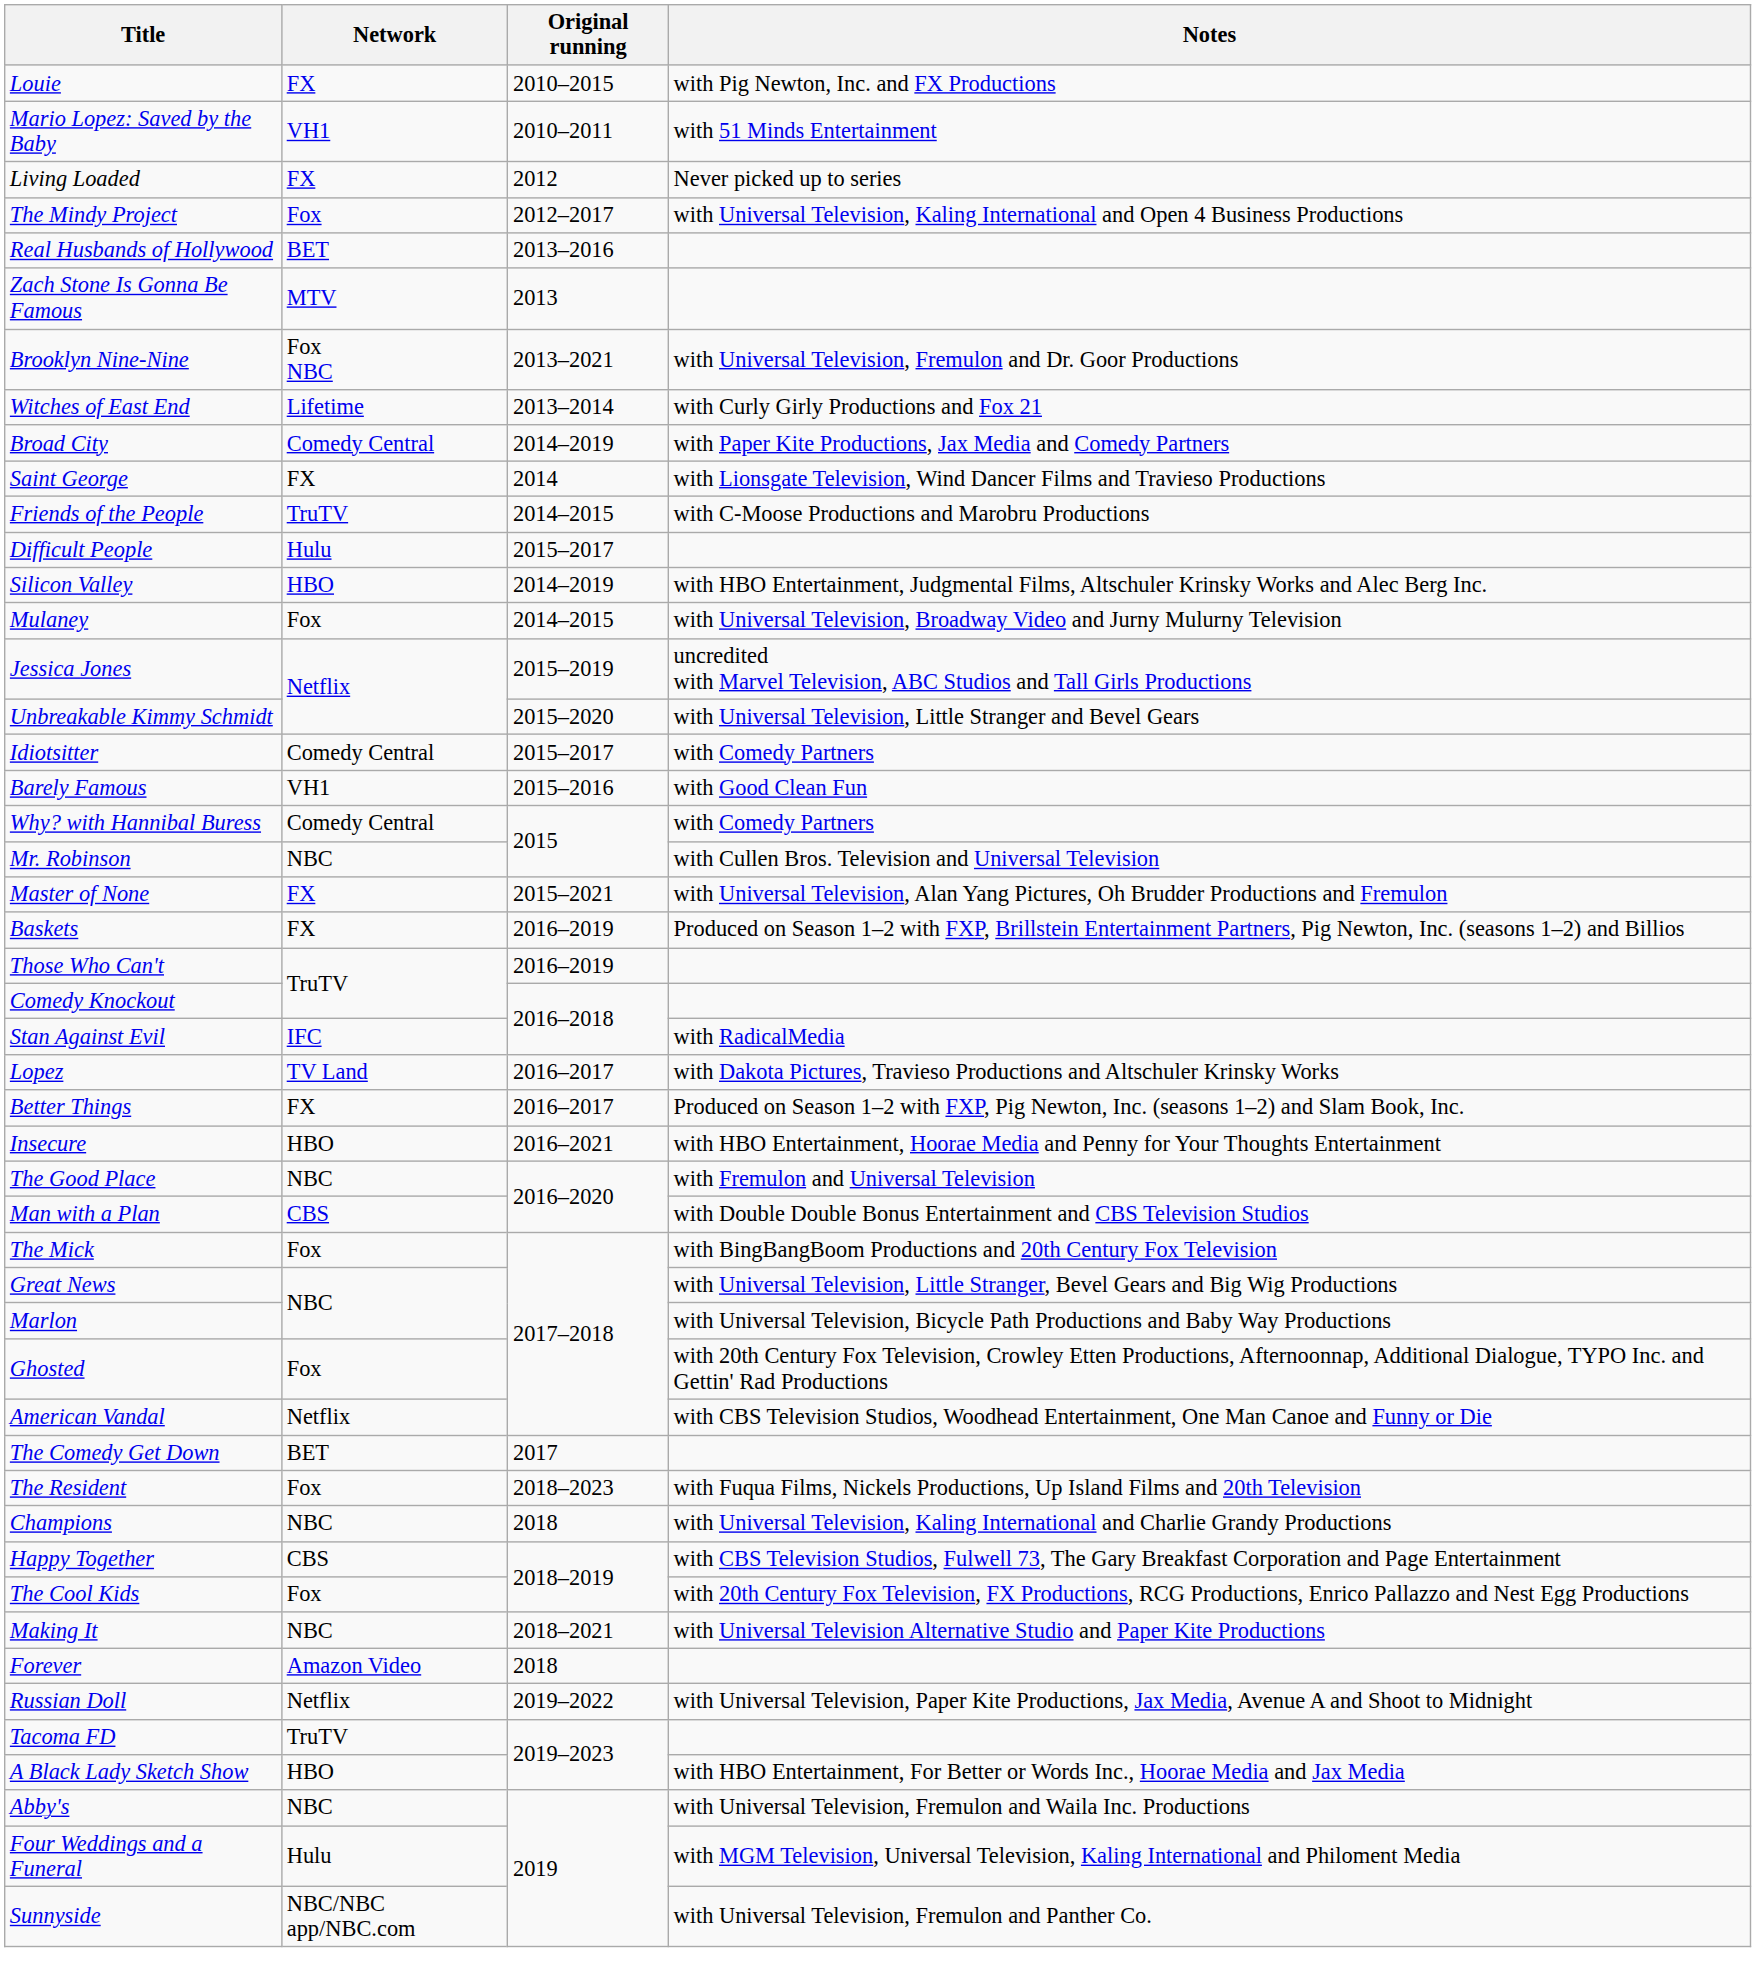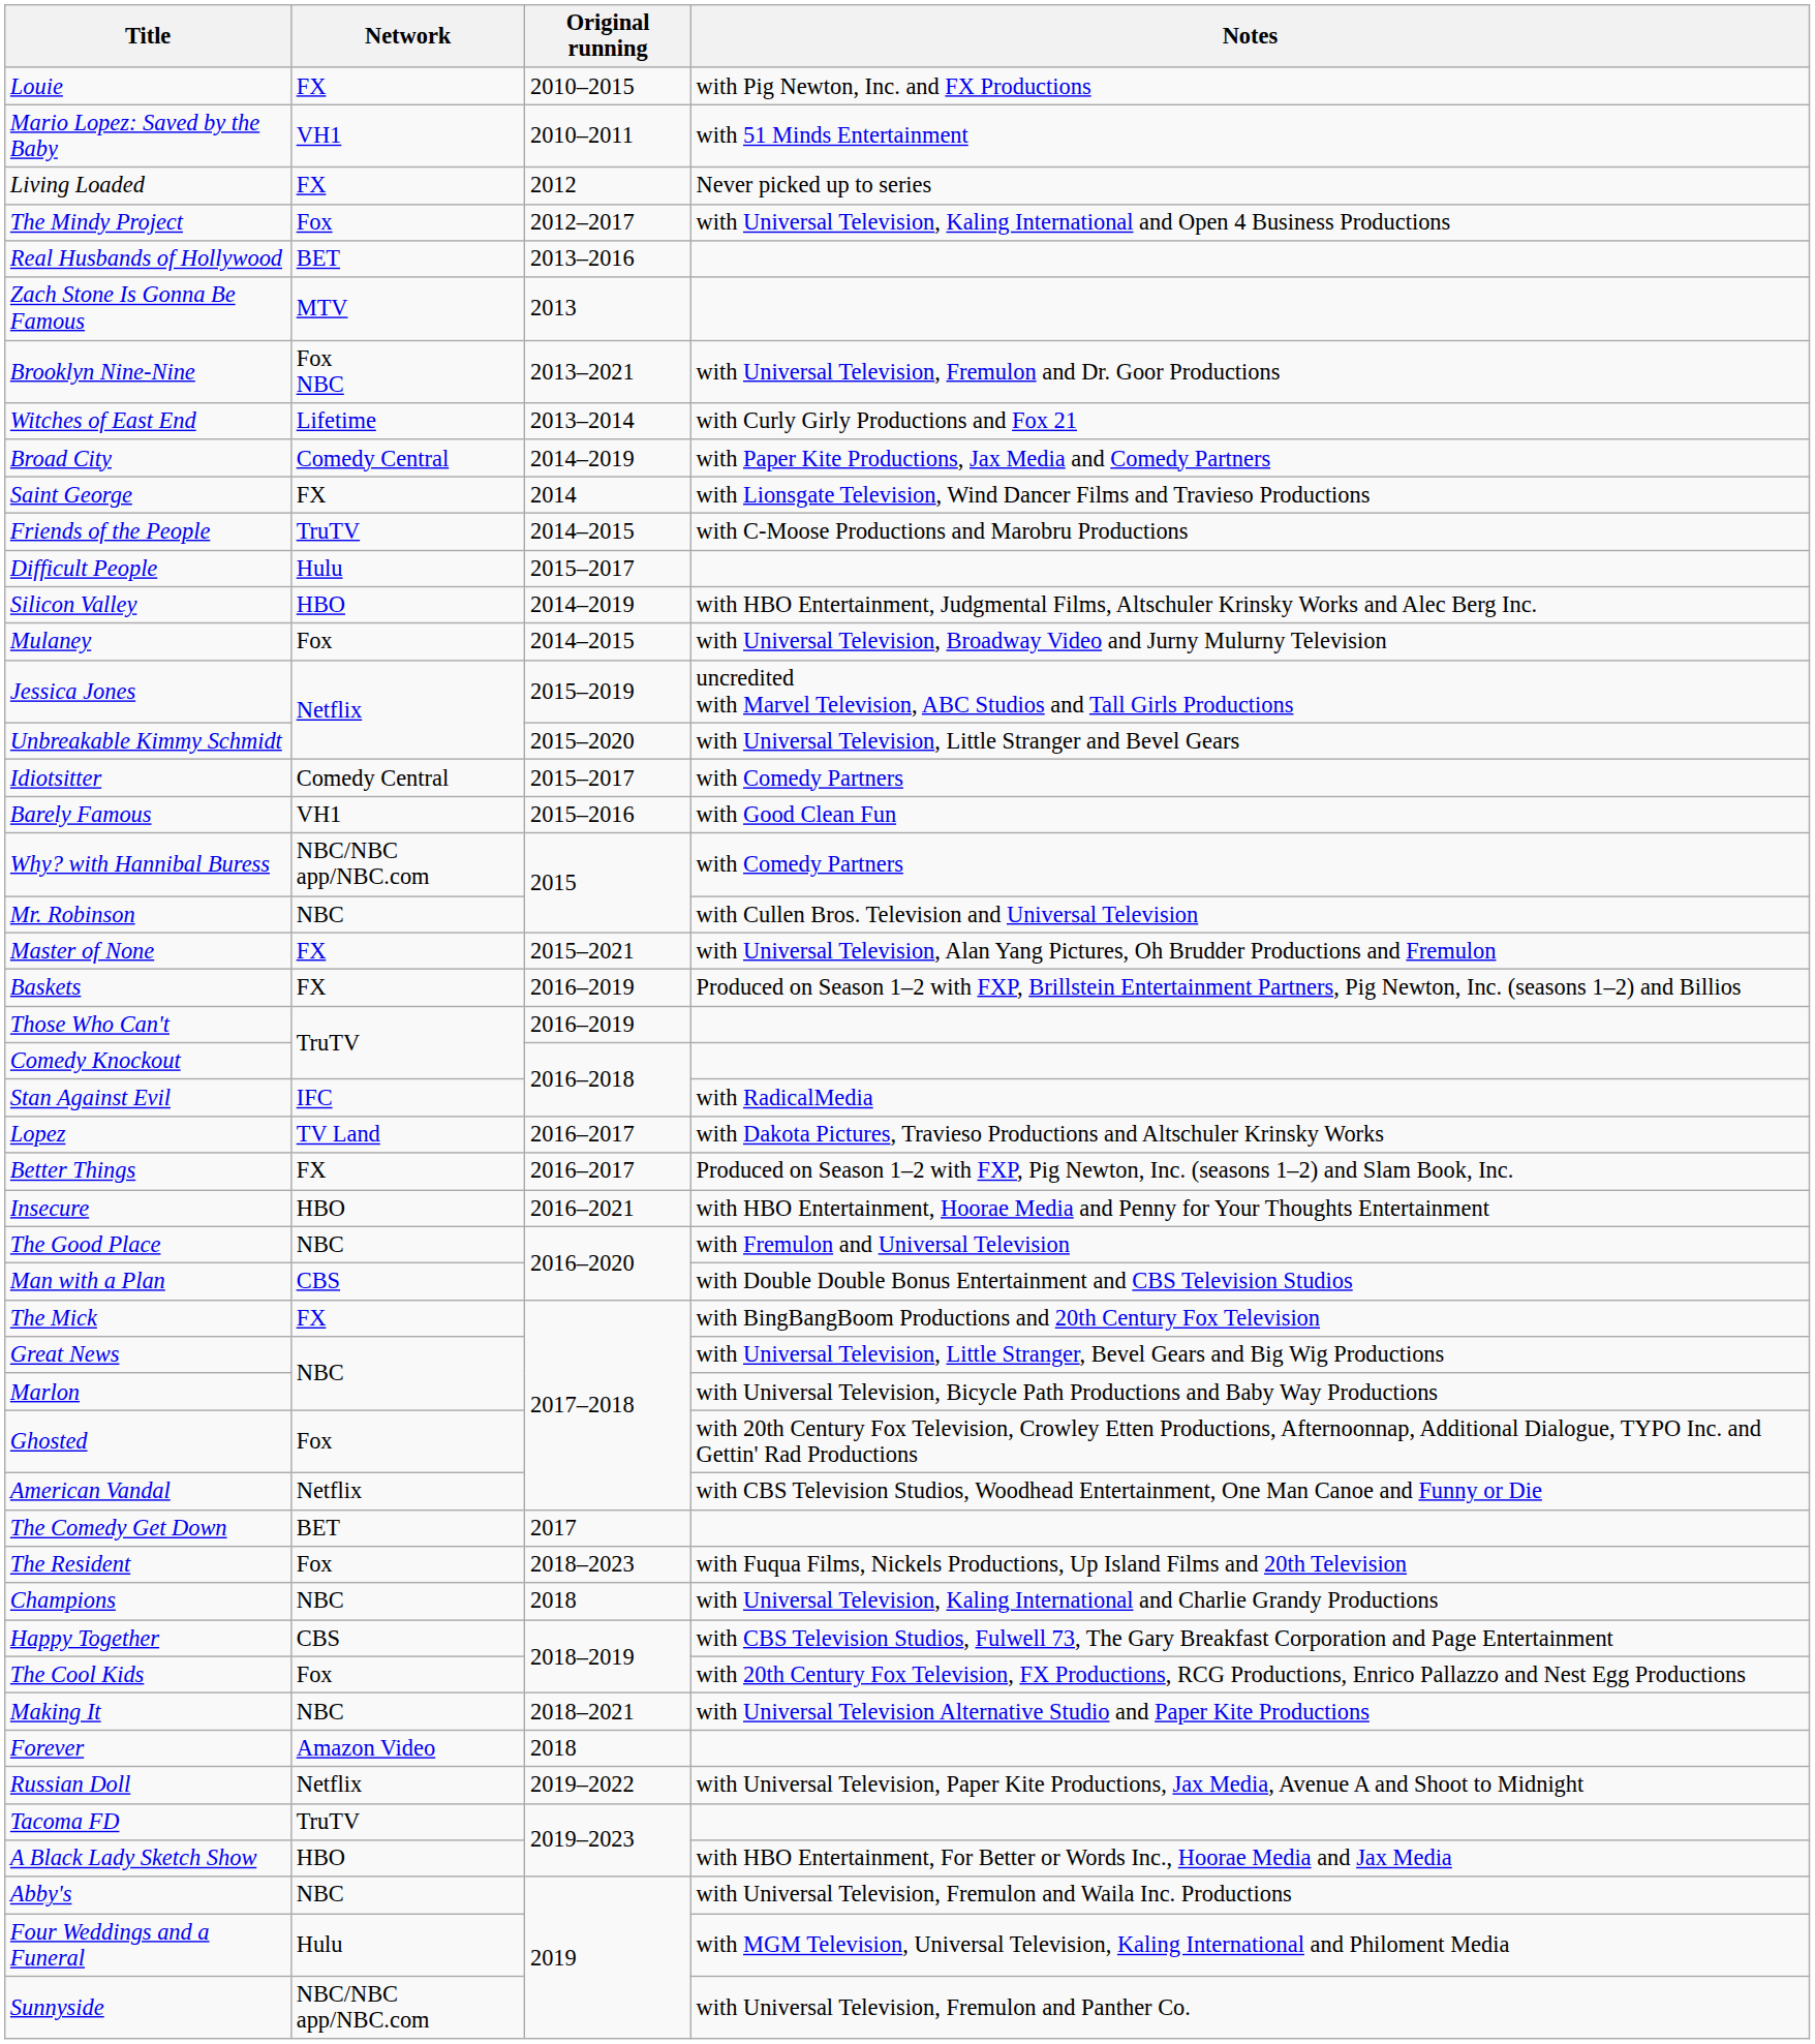Why? with Hannibal Buress | Network: Comedy Central -> NBC/NBC app/NBC.com
The Mick | Network: Fox -> FX
